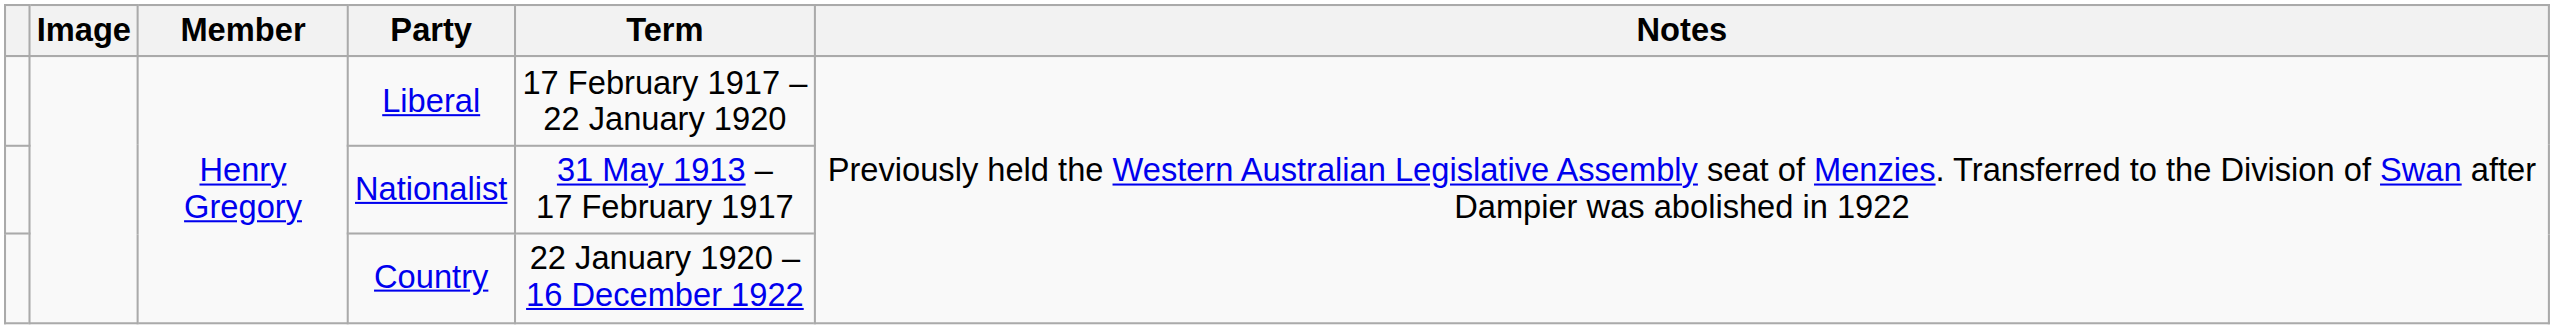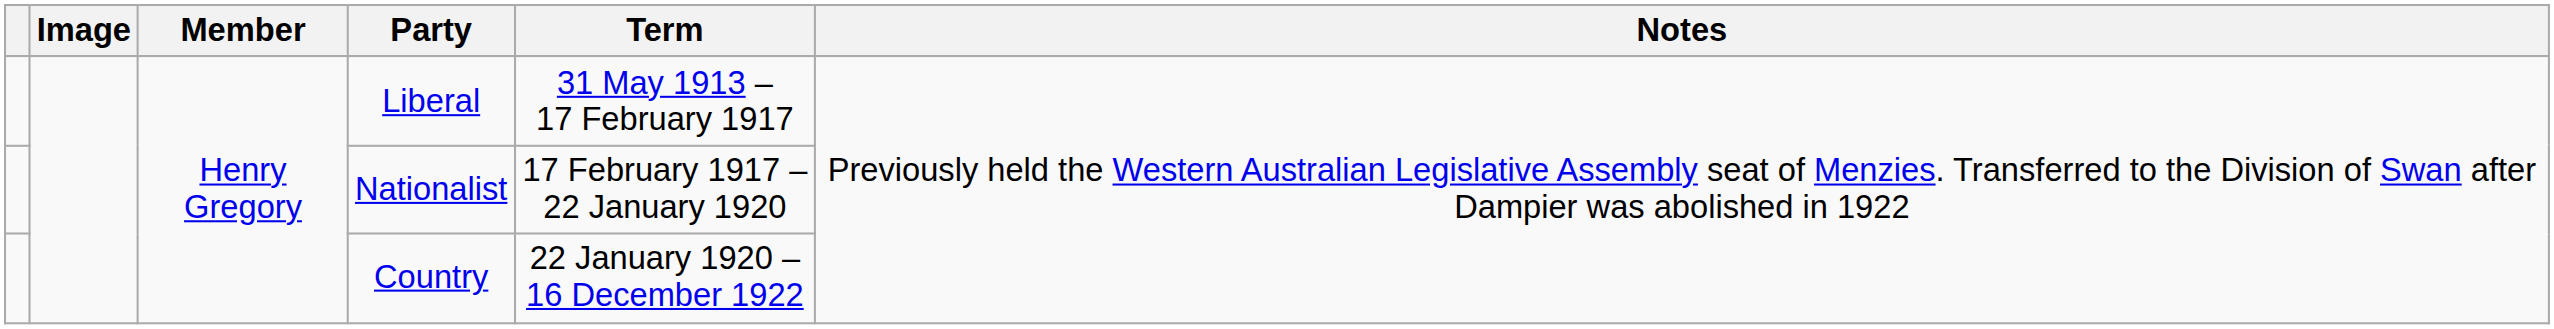Liberal | Term: 17 February 1917 – 22 January 1920 -> 31 May 1913 – 17 February 1917
Nationalist | Term: 31 May 1913 – 17 February 1917 -> 17 February 1917 – 22 January 1920
